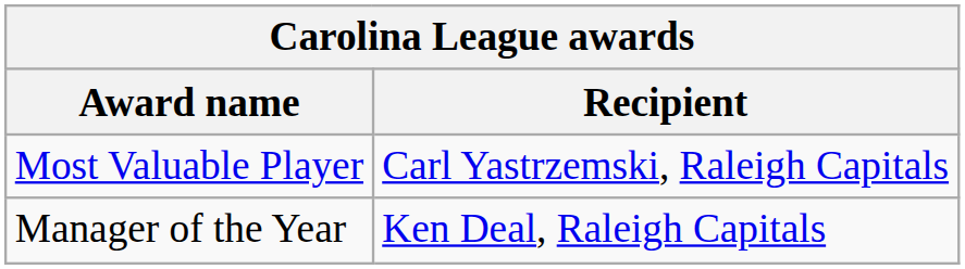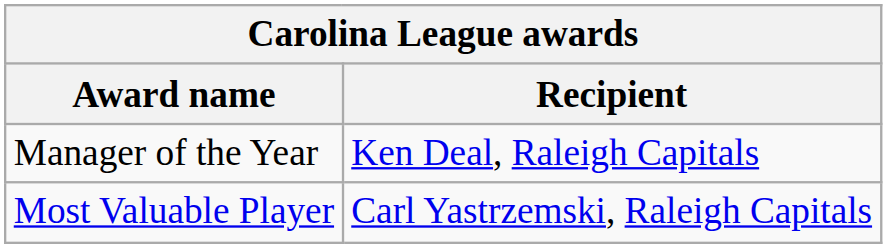rows swapped: Most Valuable Player <-> Manager of the Year
